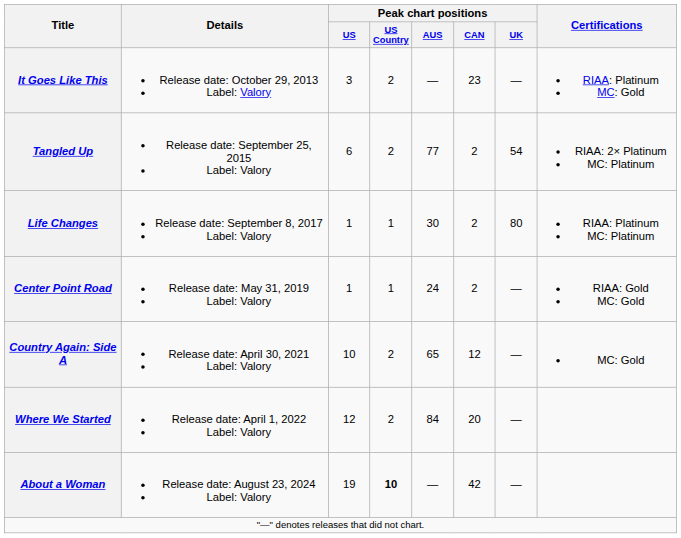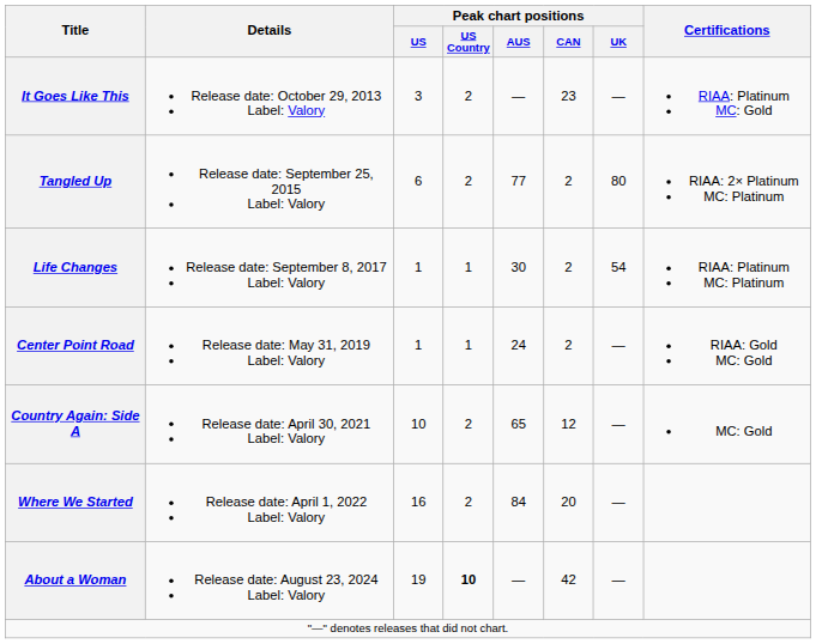Tangled Up | Peak chart positions / UK: 54 -> 80
Life Changes | Peak chart positions / UK: 80 -> 54
Where We Started | Peak chart positions / US: 12 -> 16
